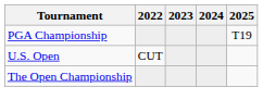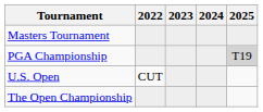+ row: Masters Tournament
PGA Championship | 2025: no background -> lightgrey background
